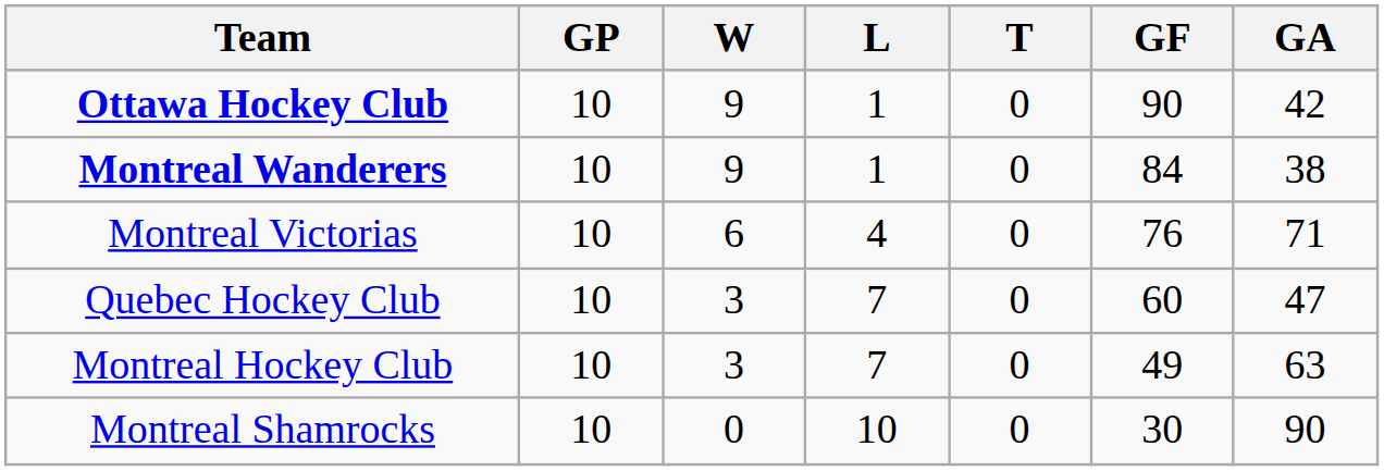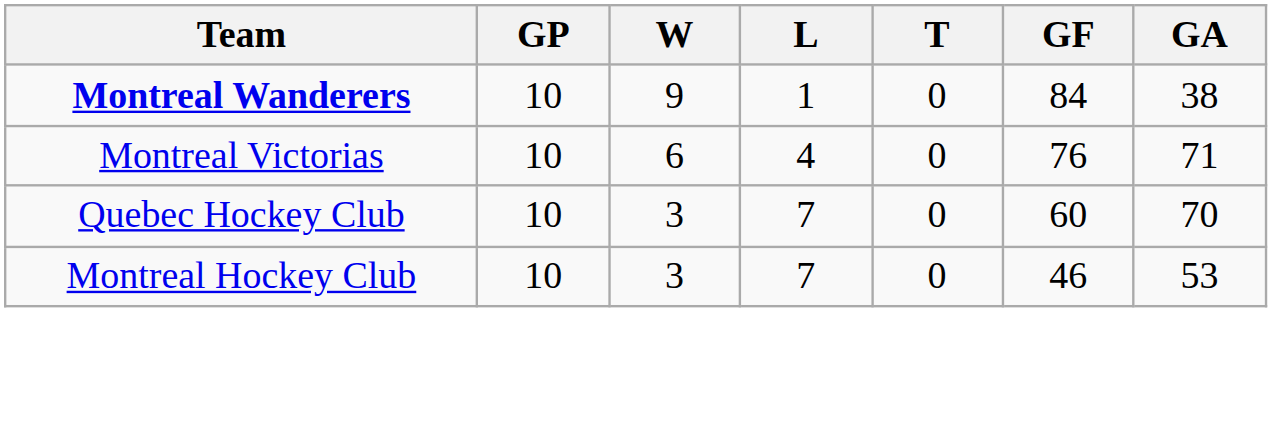- row: Ottawa Hockey Club | 10 | 9 | 1 | 0 | 90 | 42
Quebec Hockey Club | GA: 47 -> 70
Montreal Hockey Club | GF: 49 -> 46
Montreal Hockey Club | GA: 63 -> 53
- row: Montreal Shamrocks | 10 | 0 | 10 | 0 | 30 | 90
